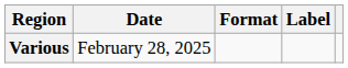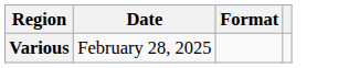- column: Label
